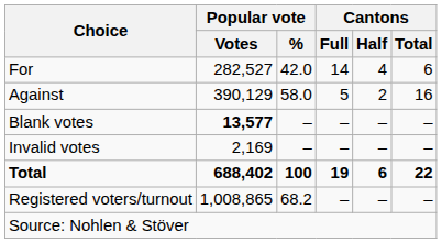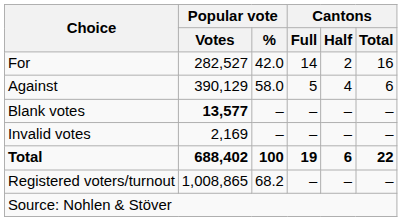For | Cantons / Half: 4 -> 2
For | Cantons / Total: 6 -> 16
Against | Cantons / Half: 2 -> 4
Against | Cantons / Total: 16 -> 6
